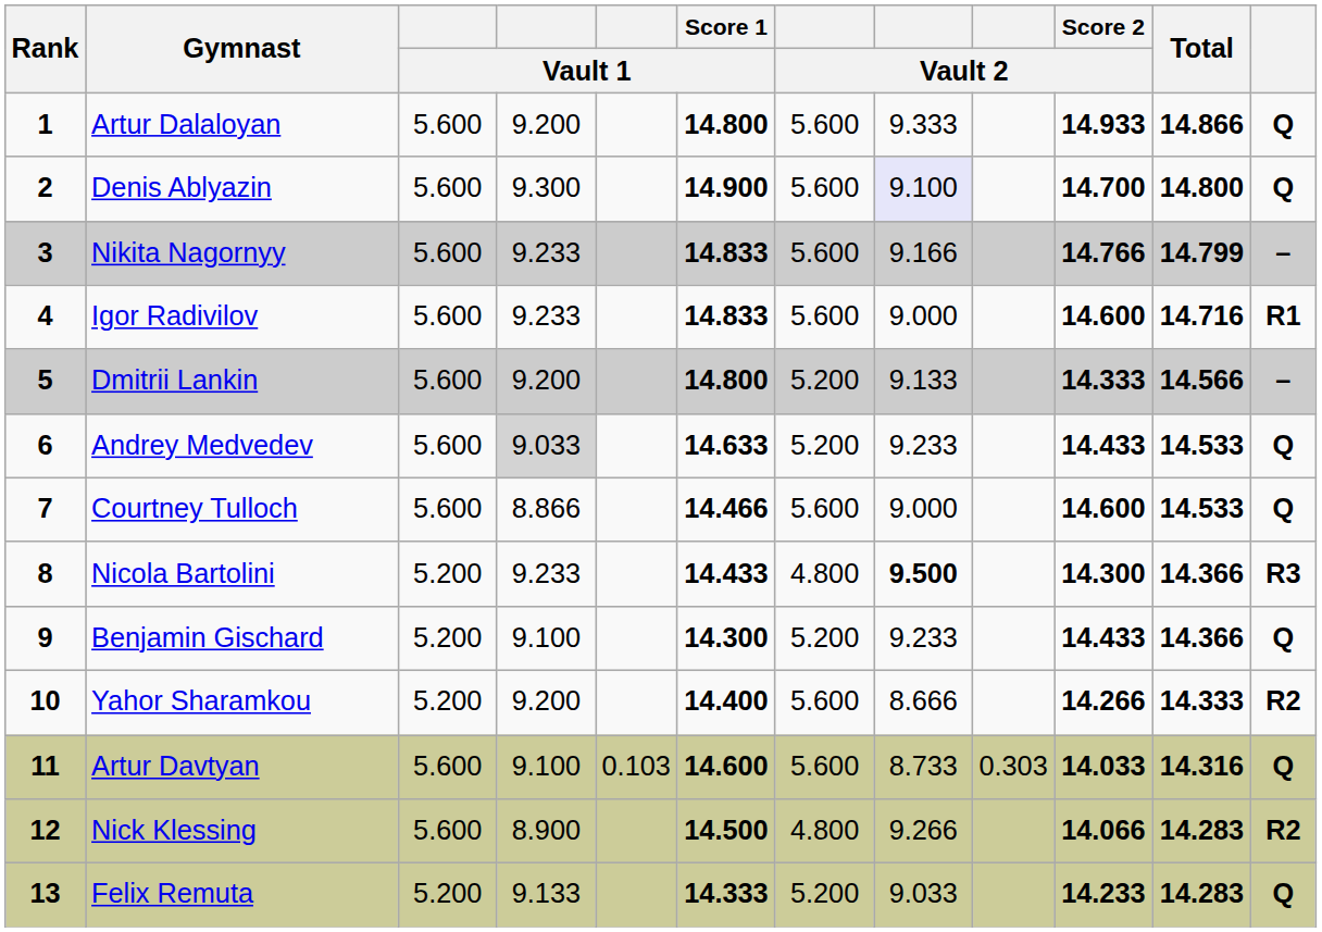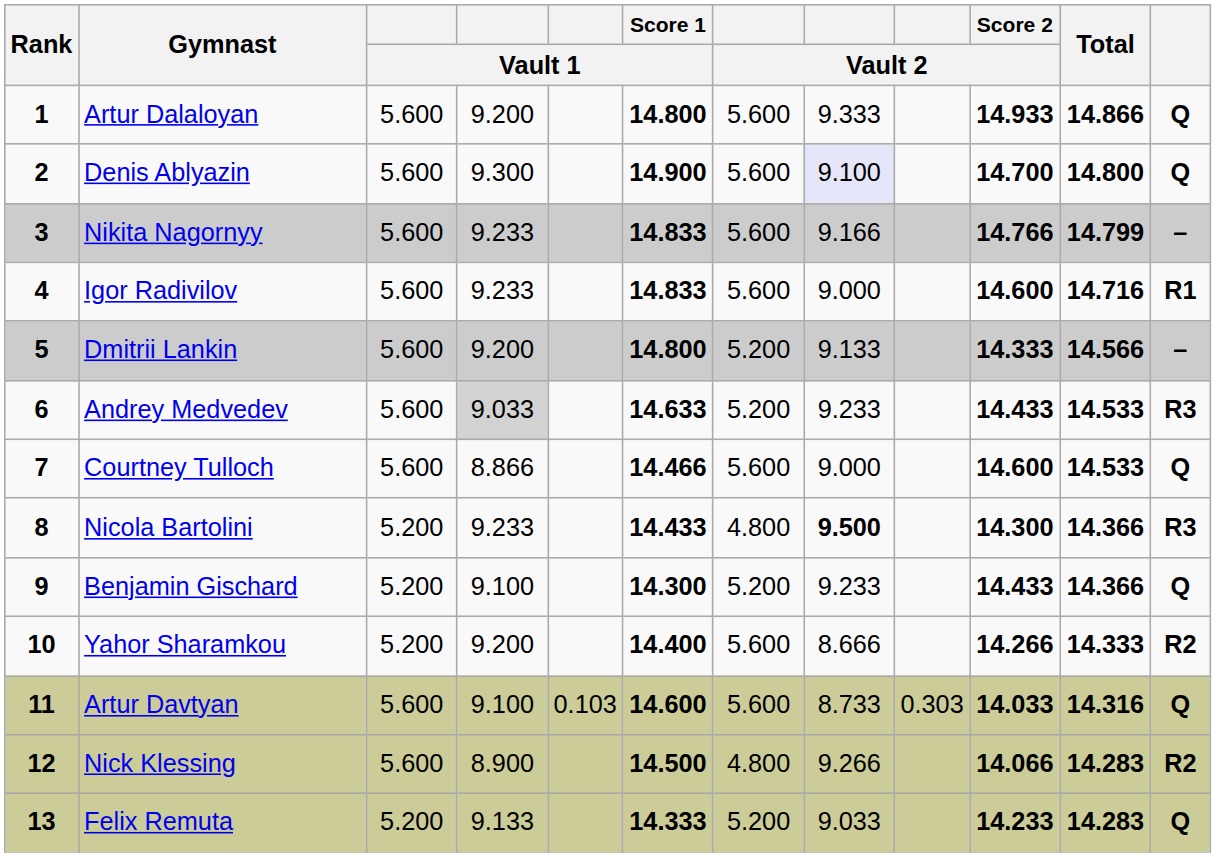Andrey Medvedev | column 12: Q -> R3
